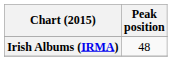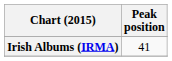Irish Albums (IRMA) | Peak position: 48 -> 41
